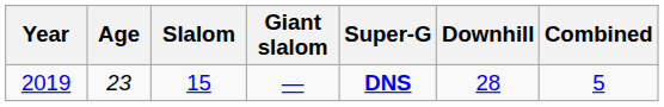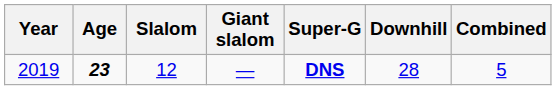2019 | Age: normal -> bold
2019 | Slalom: 15 -> 12
